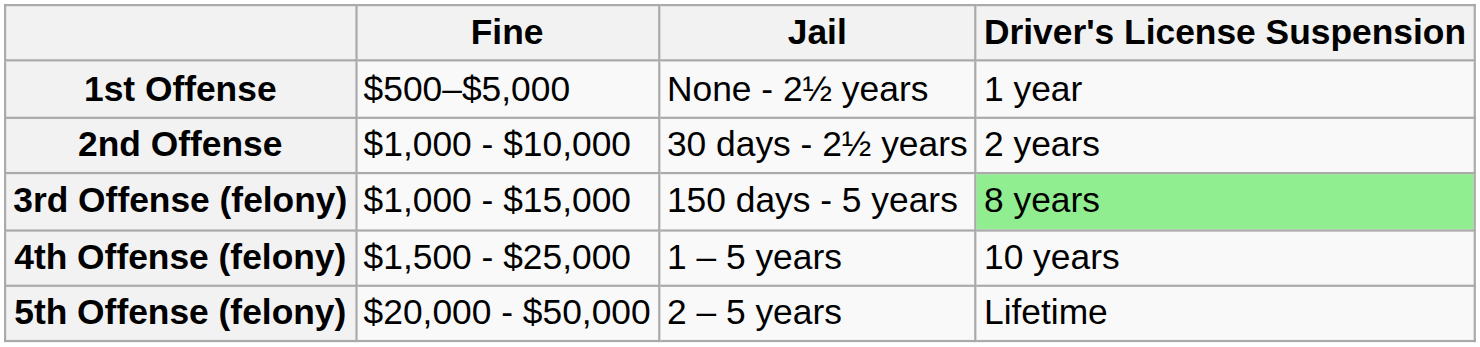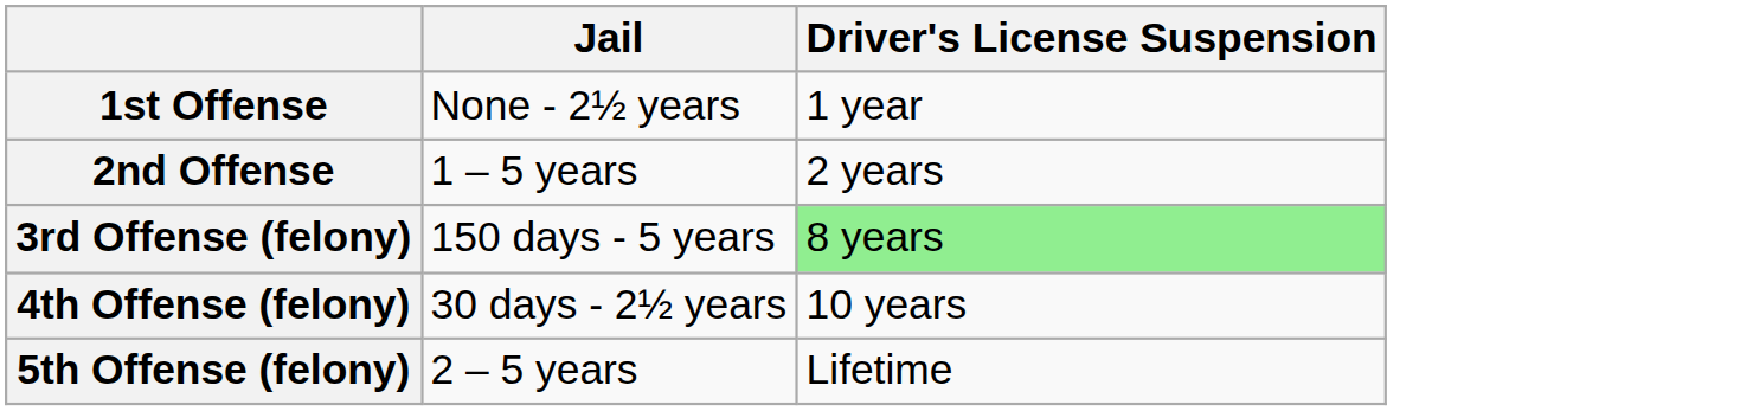- column: Fine | $500–$5,000 | $1,000 - $10,000 | $1,000 - $15,000 | $1,500 - $25,000 | $20,000 - $50,000
2nd Offense | Jail: 30 days - 2½ years -> 1 – 5 years
4th Offense (felony) | Jail: 1 – 5 years -> 30 days - 2½ years
